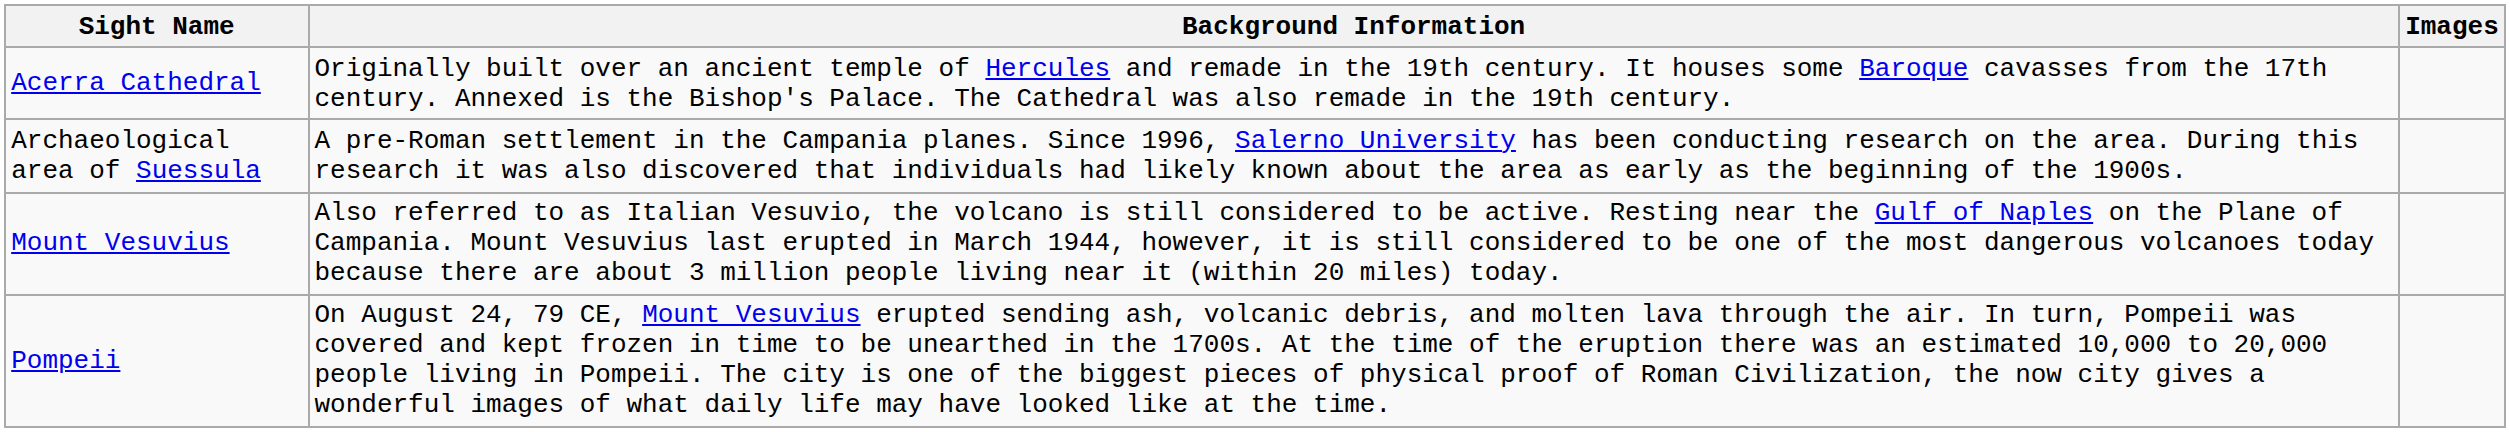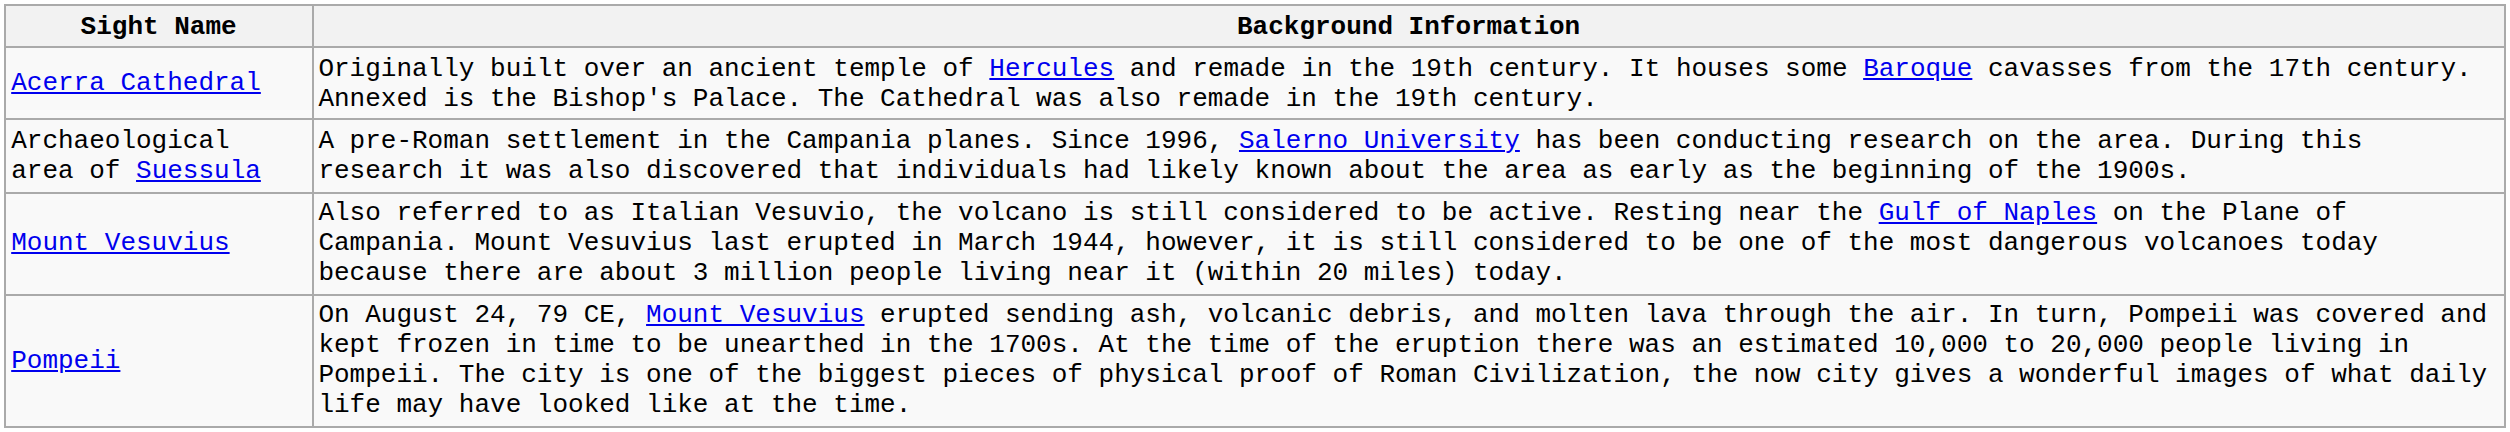- column: Images
